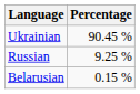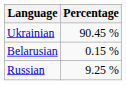rows swapped: Russian <-> Belarusian
